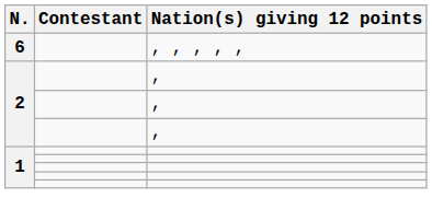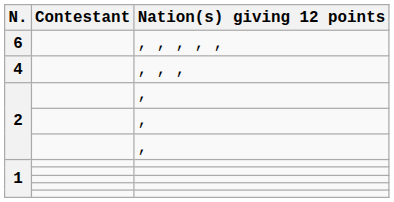+ row: 4 | , , ,
